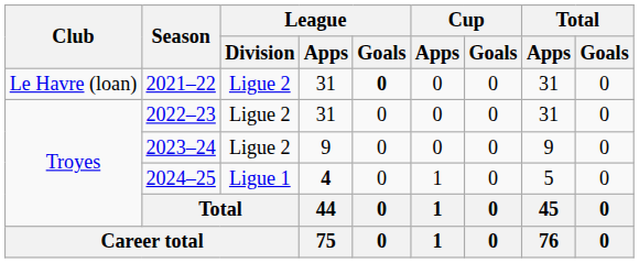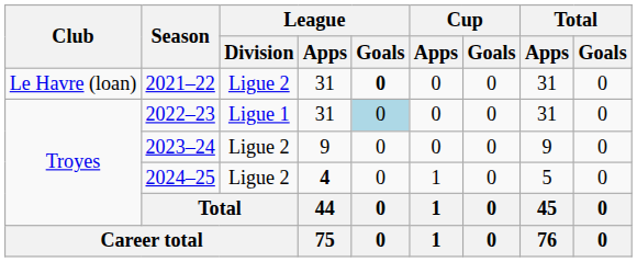2022–23 | League / Division: Ligue 2 -> Ligue 1
2022–23 | League / Goals: no background -> lightblue background
2024–25 | League / Division: Ligue 1 -> Ligue 2
